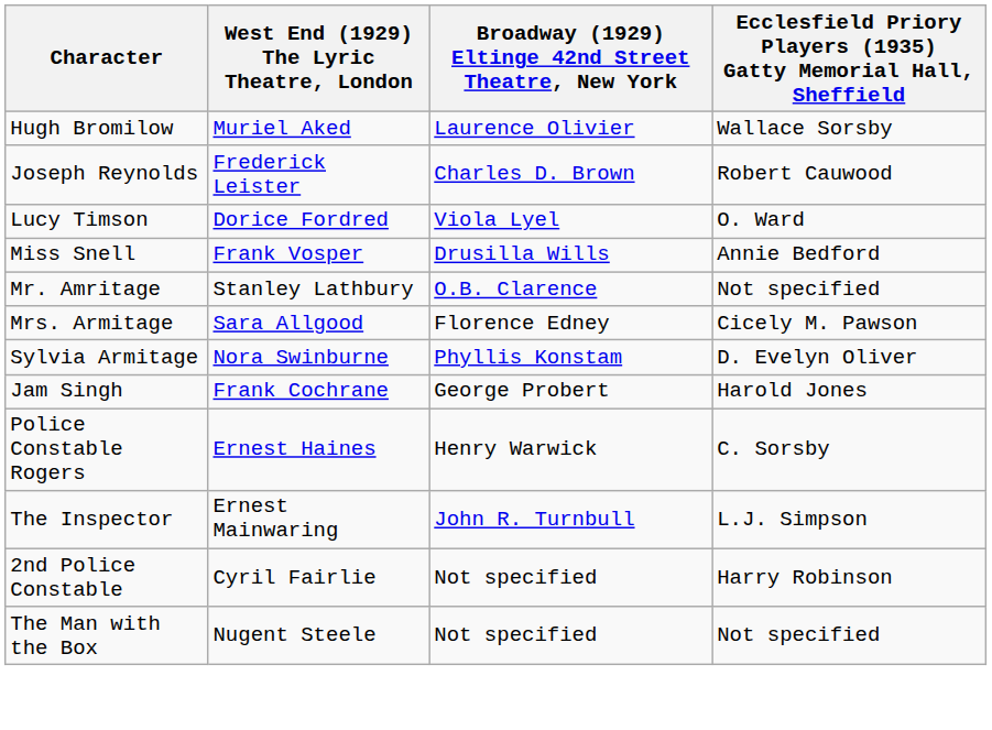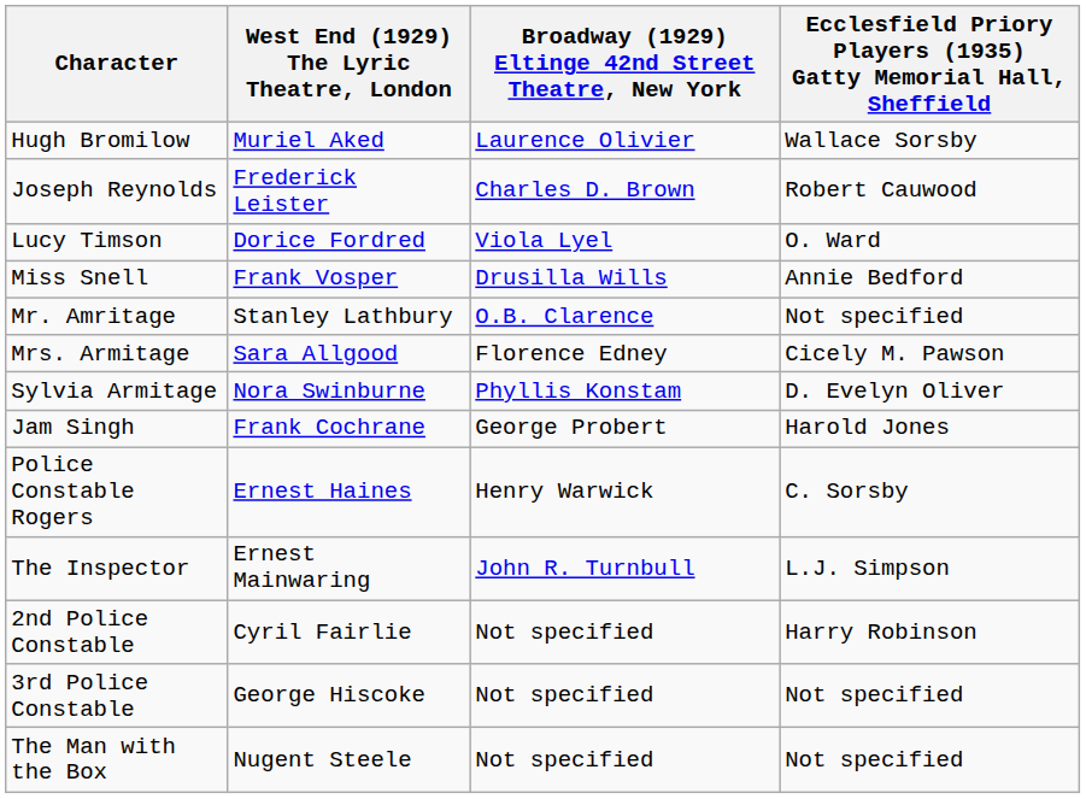+ row: 3rd Police Constable | George Hiscoke | Not specified | Not specified
